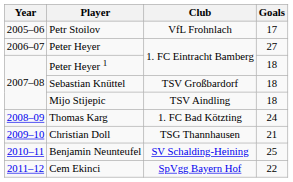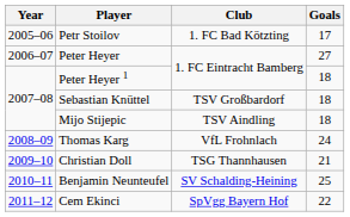Petr Stoilov | Club: VfL Frohnlach -> 1. FC Bad Kötzting
Thomas Karg | Club: 1. FC Bad Kötzting -> VfL Frohnlach
